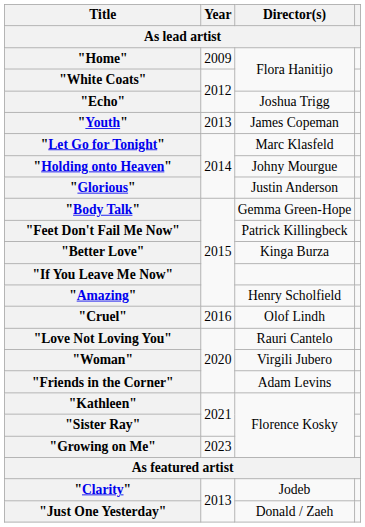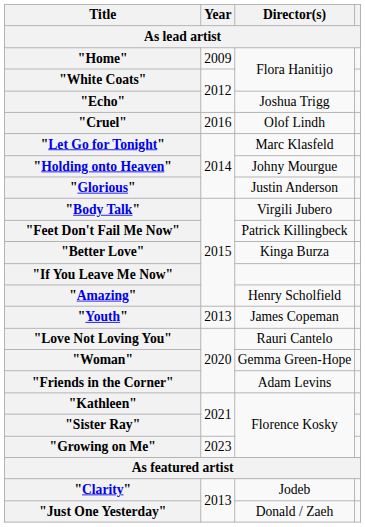rows swapped: "Youth" <-> "Cruel"
"Body Talk" | Director(s): Gemma Green-Hope -> Virgili Jubero
"Woman" | Director(s): Virgili Jubero -> Gemma Green-Hope
